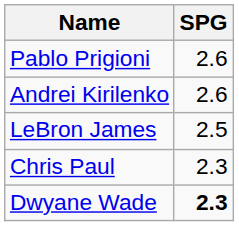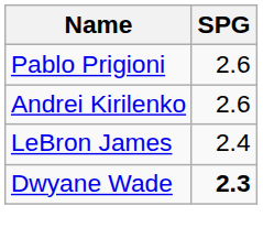LeBron James | SPG: 2.5 -> 2.4
- row: Chris Paul | 2.3
